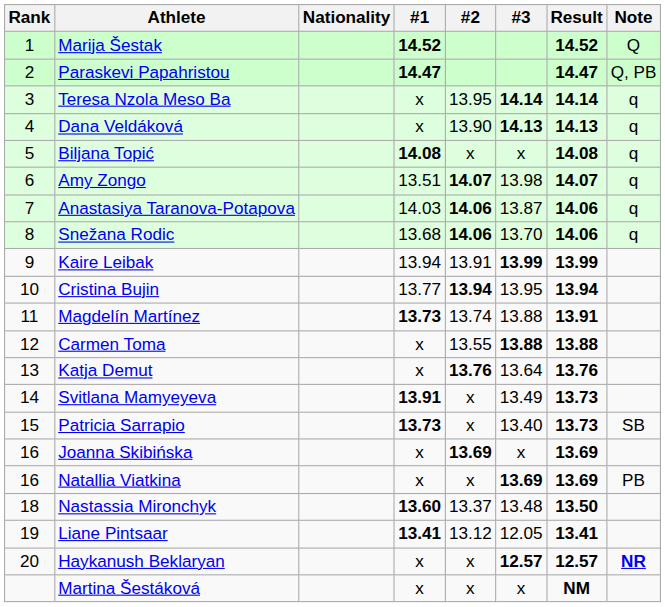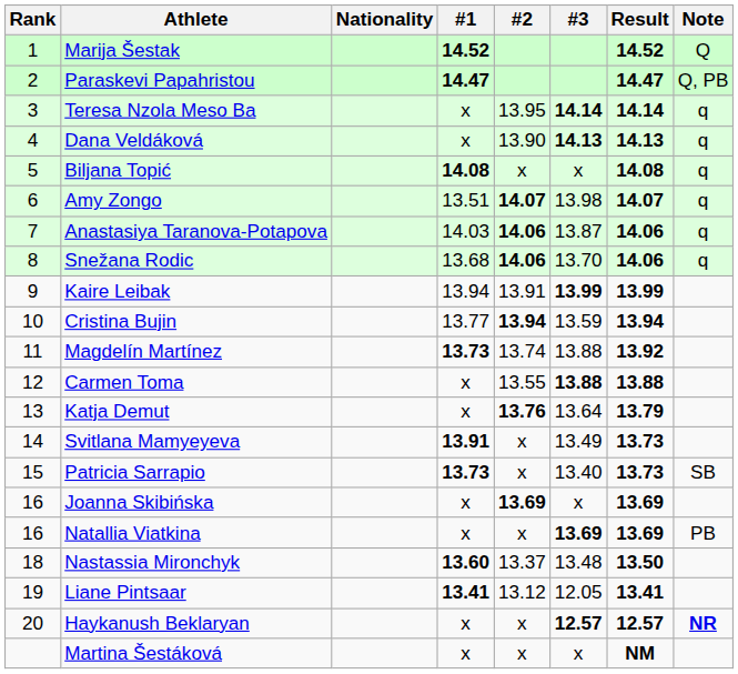Cristina Bujin | #3: 13.95 -> 13.59
Magdelín Martínez | Result: 13.91 -> 13.92
Katja Demut | Result: 13.76 -> 13.79
